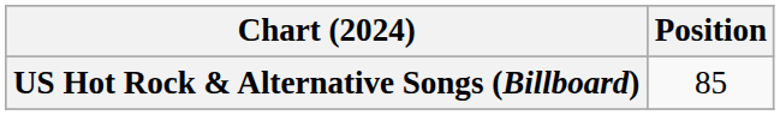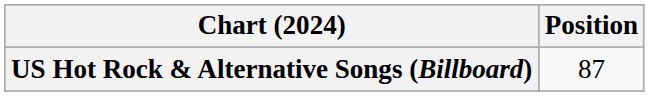US Hot Rock & Alternative Songs (Billboard) | Position: 85 -> 87
